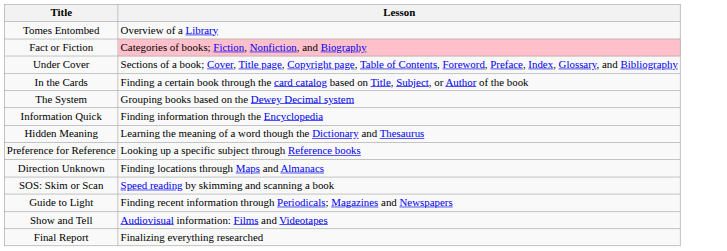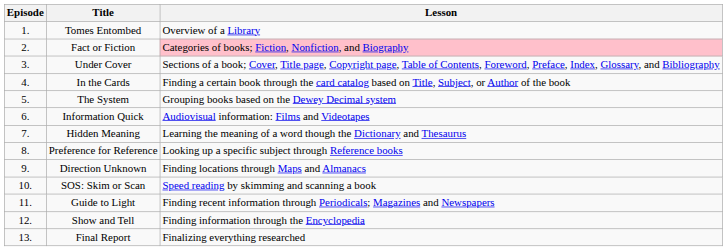+ column: Episode | 1. | 2. | 3. | 4. | 5. | 6. | 7. | 8. | 9. | 10. | 11. | 12. | 13.
Information Quick | Lesson: Finding information through the Encyclopedia -> Audiovisual information: Films and Videotapes
Show and Tell | Lesson: Audiovisual information: Films and Videotapes -> Finding information through the Encyclopedia
